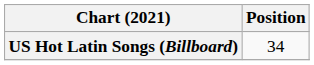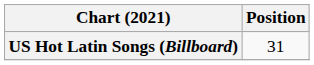US Hot Latin Songs (Billboard) | Position: 34 -> 31
